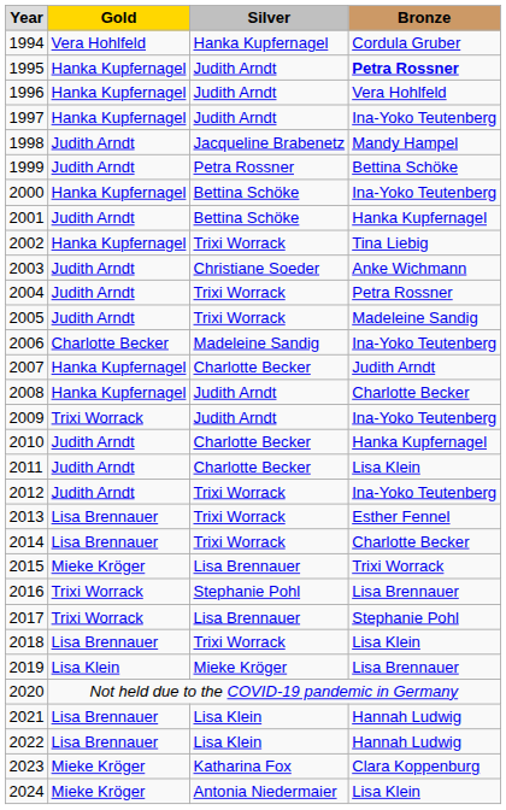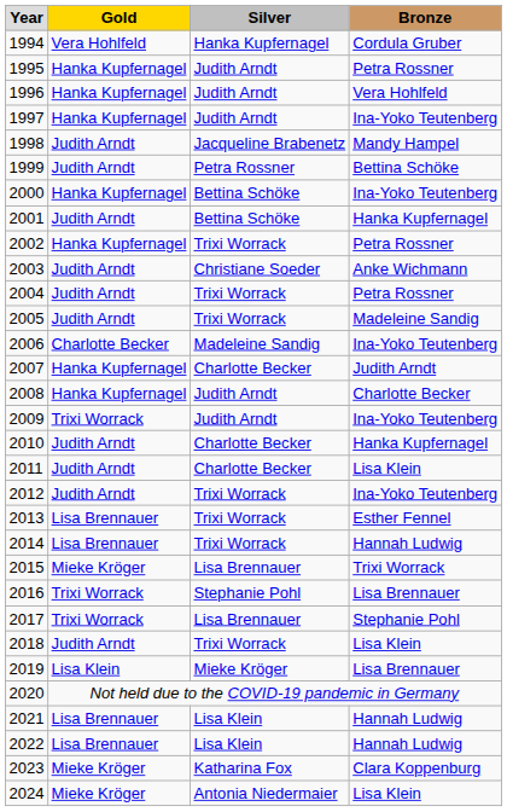1995 | column 4: bold -> normal
2002 | column 4: Tina Liebig -> Petra Rossner
2014 | column 4: Charlotte Becker -> Hannah Ludwig
2018 | column 2: Lisa Brennauer -> Judith Arndt
